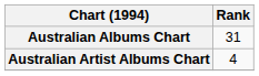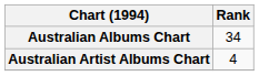Australian Albums Chart | Rank: 31 -> 34
